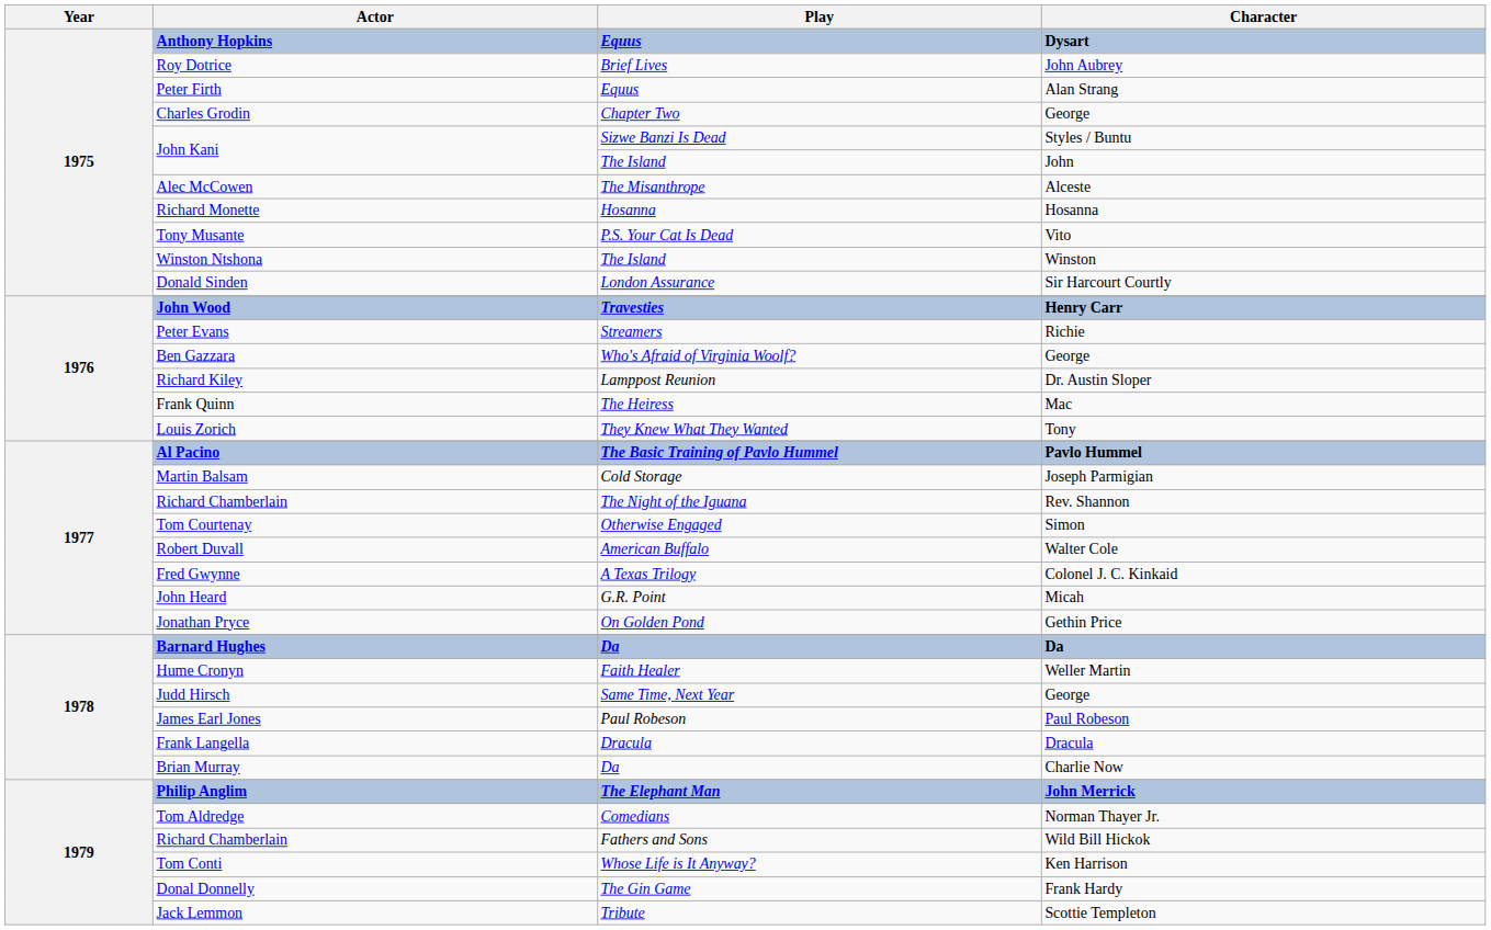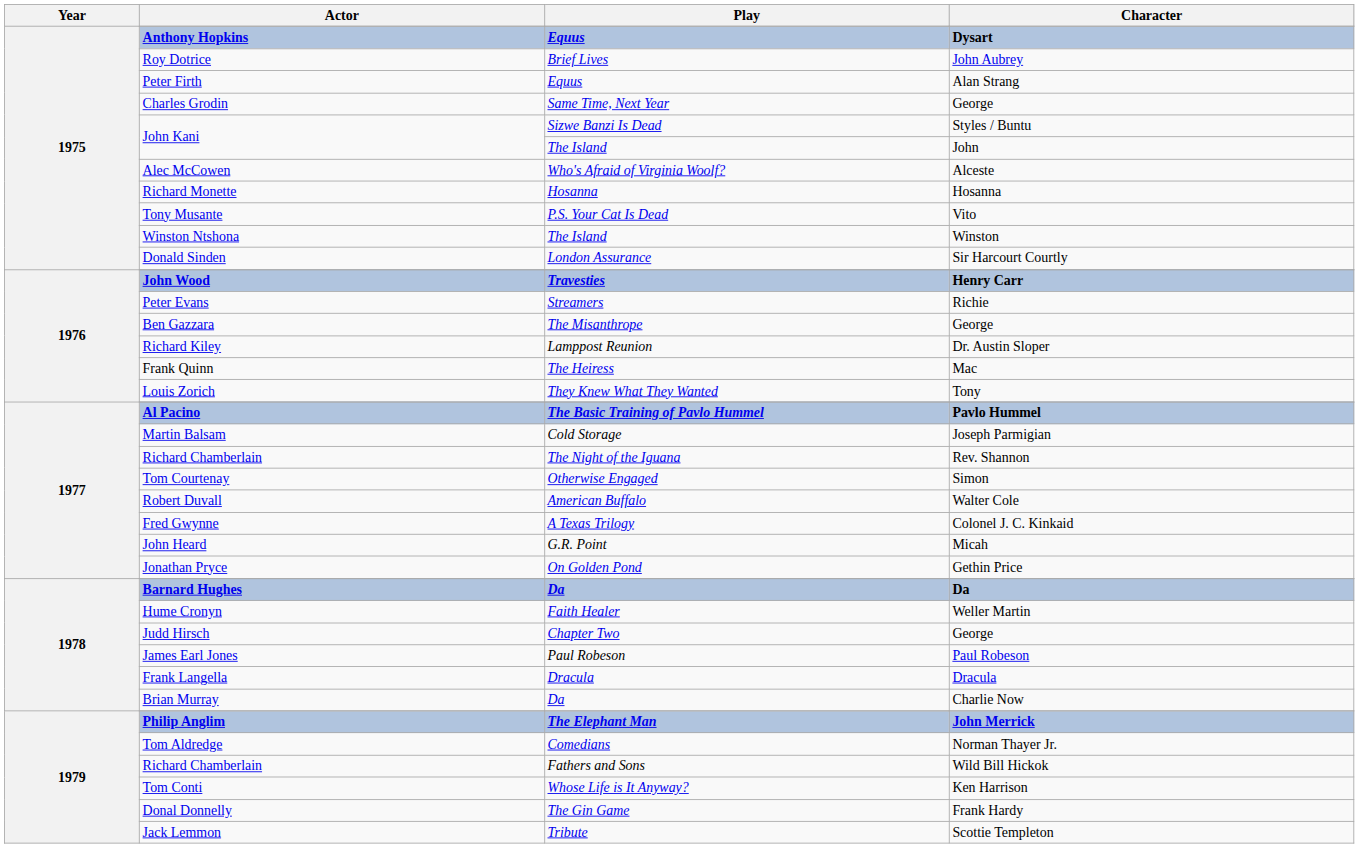Charles Grodin | Play: Chapter Two -> Same Time, Next Year
Alec McCowen | Play: The Misanthrope -> Who's Afraid of Virginia Woolf?
Ben Gazzara | Play: Who's Afraid of Virginia Woolf? -> The Misanthrope
Judd Hirsch | Play: Same Time, Next Year -> Chapter Two
